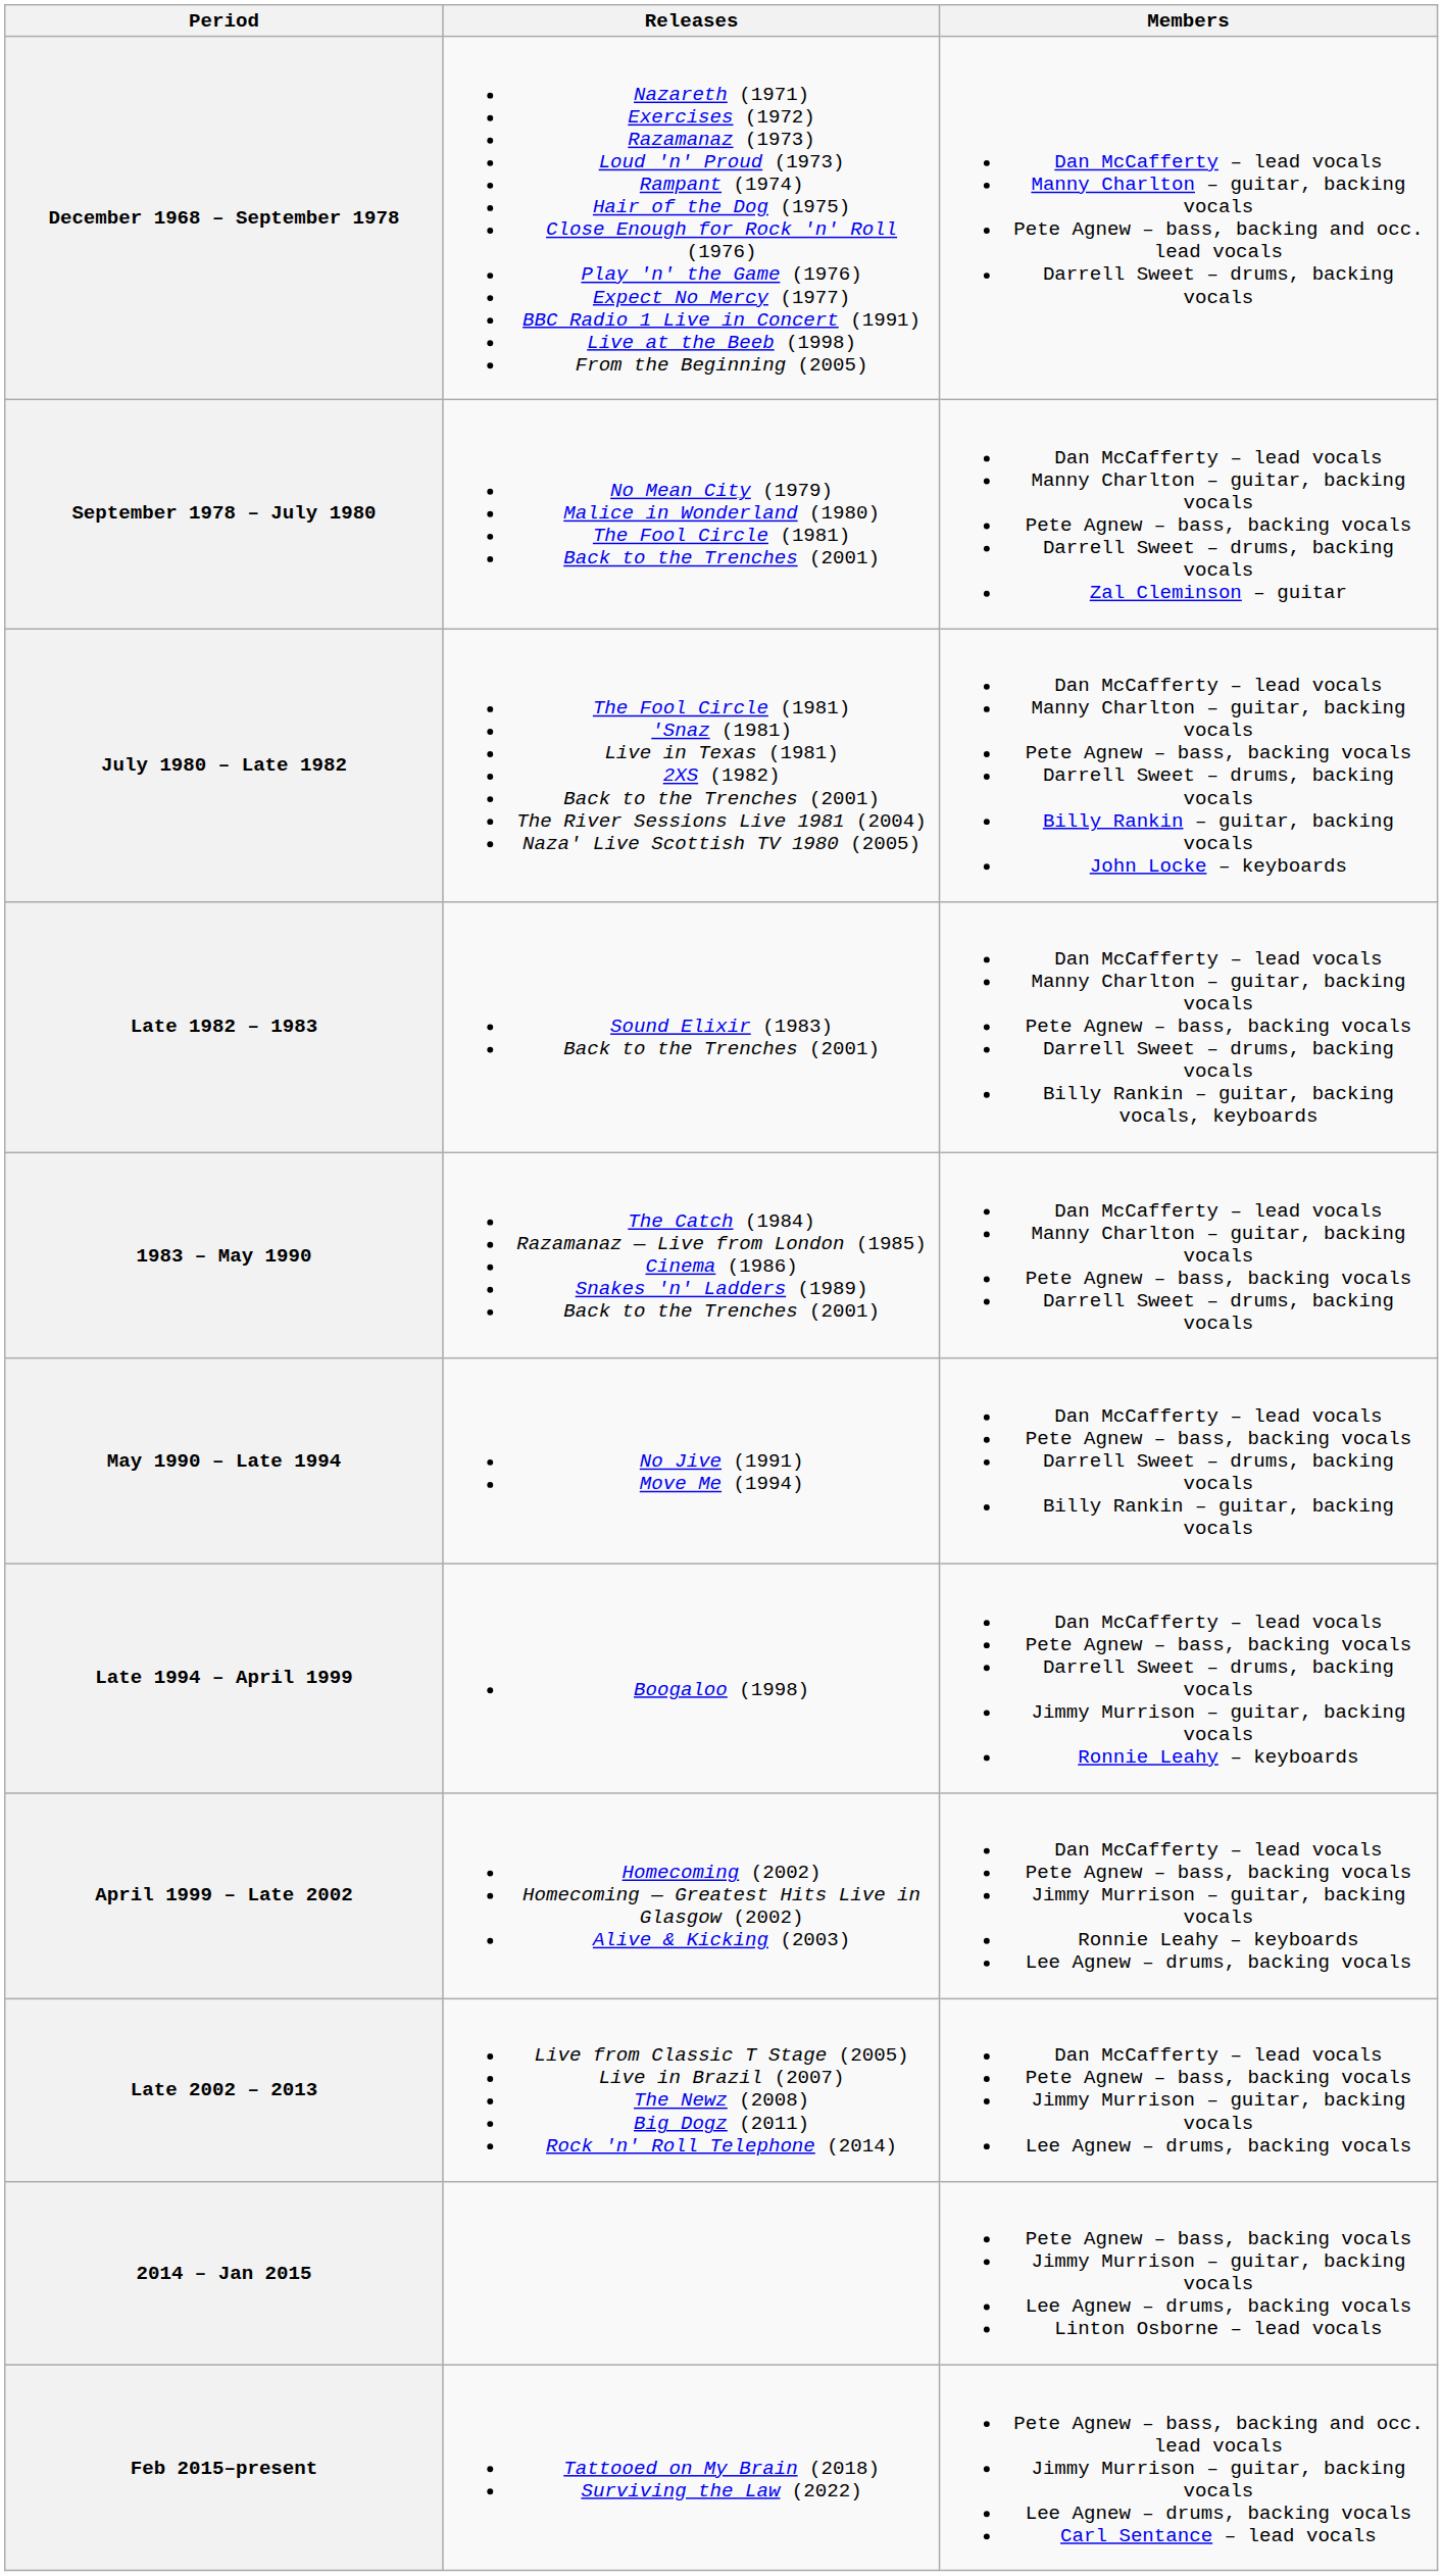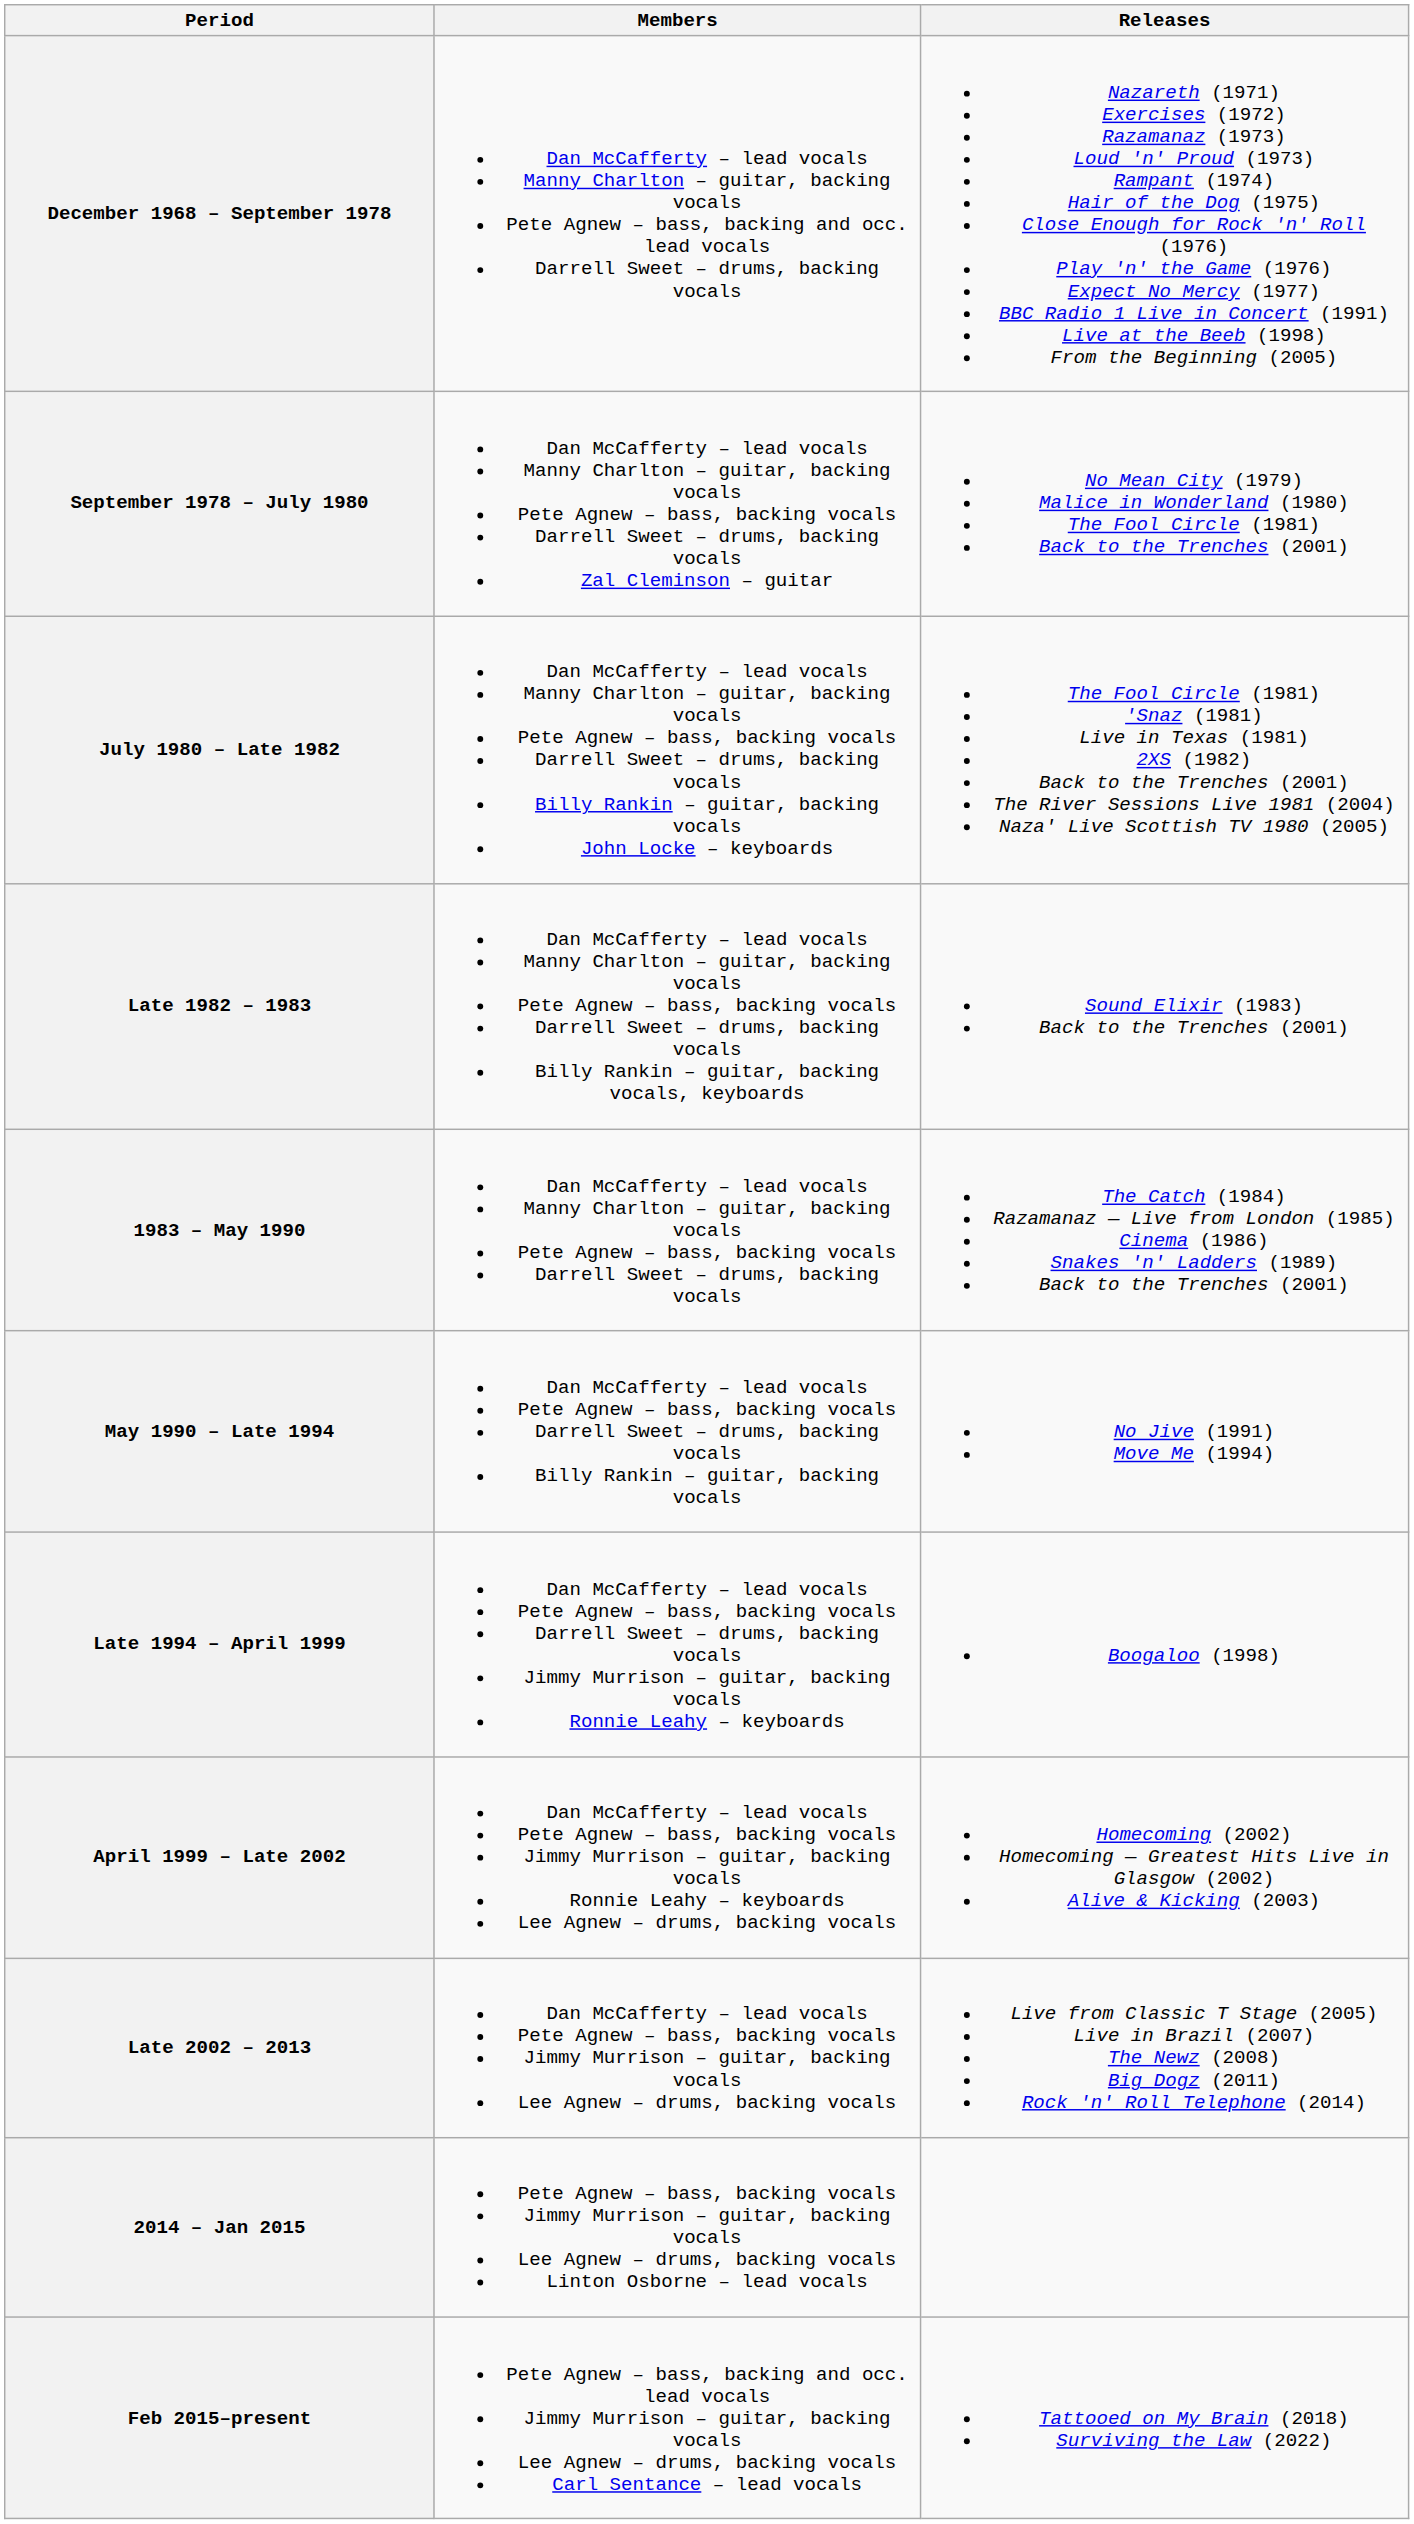columns swapped: Members <-> Releases
